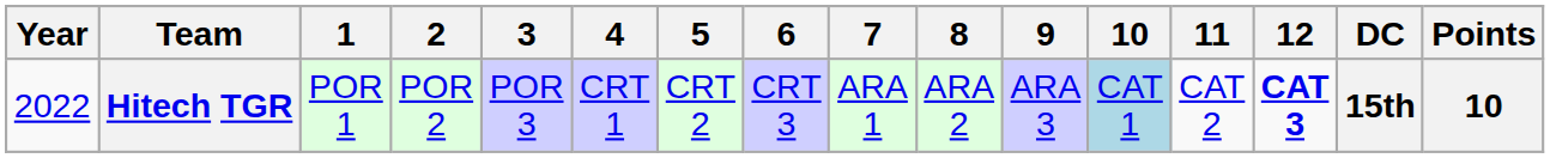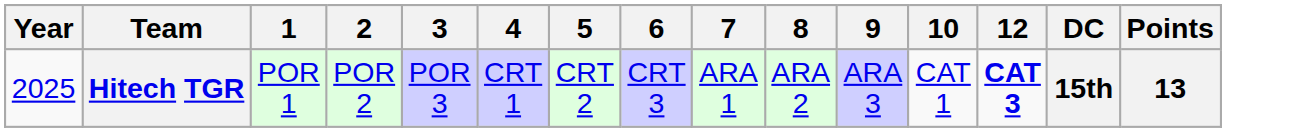- column: 11 | CAT 2
Hitech TGR | Year: 2022 -> 2025
Hitech TGR | 10: lightblue background -> no background
Hitech TGR | Points: 10 -> 13
